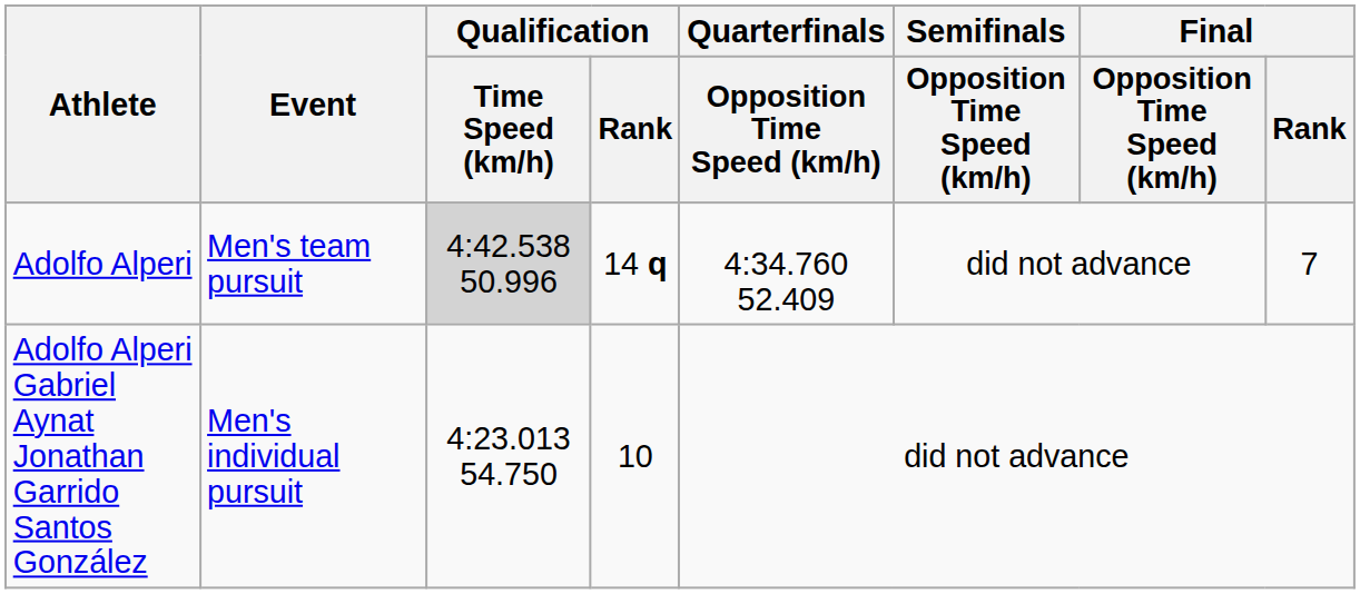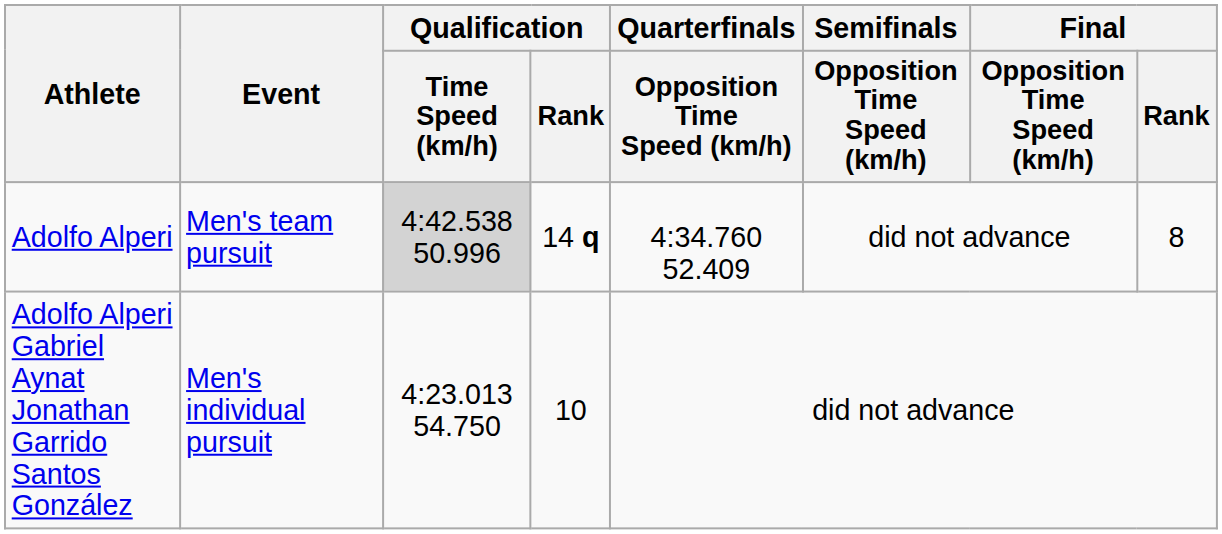Adolfo Alperi | Final / Rank: 7 -> 8
